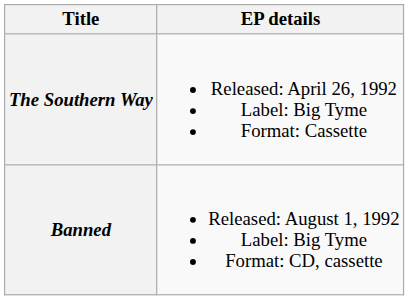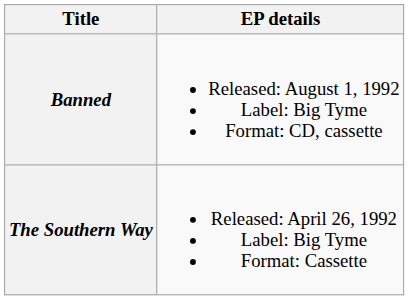rows swapped: The Southern Way <-> Banned
